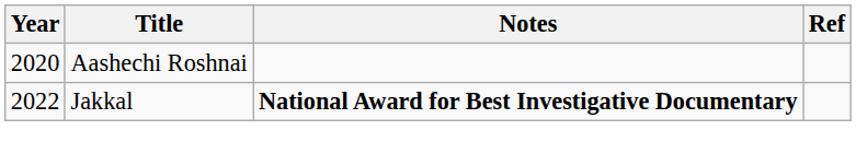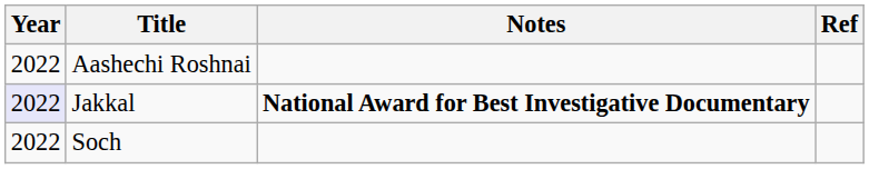Aashechi Roshnai | Year: 2020 -> 2022
Jakkal | Year: no background -> lavender background
+ row: 2022 | Soch
